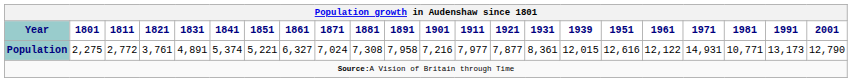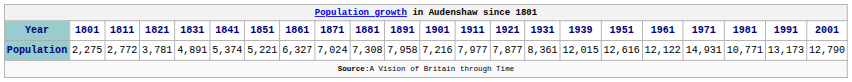Population | 1821: 3,761 -> 3,781
